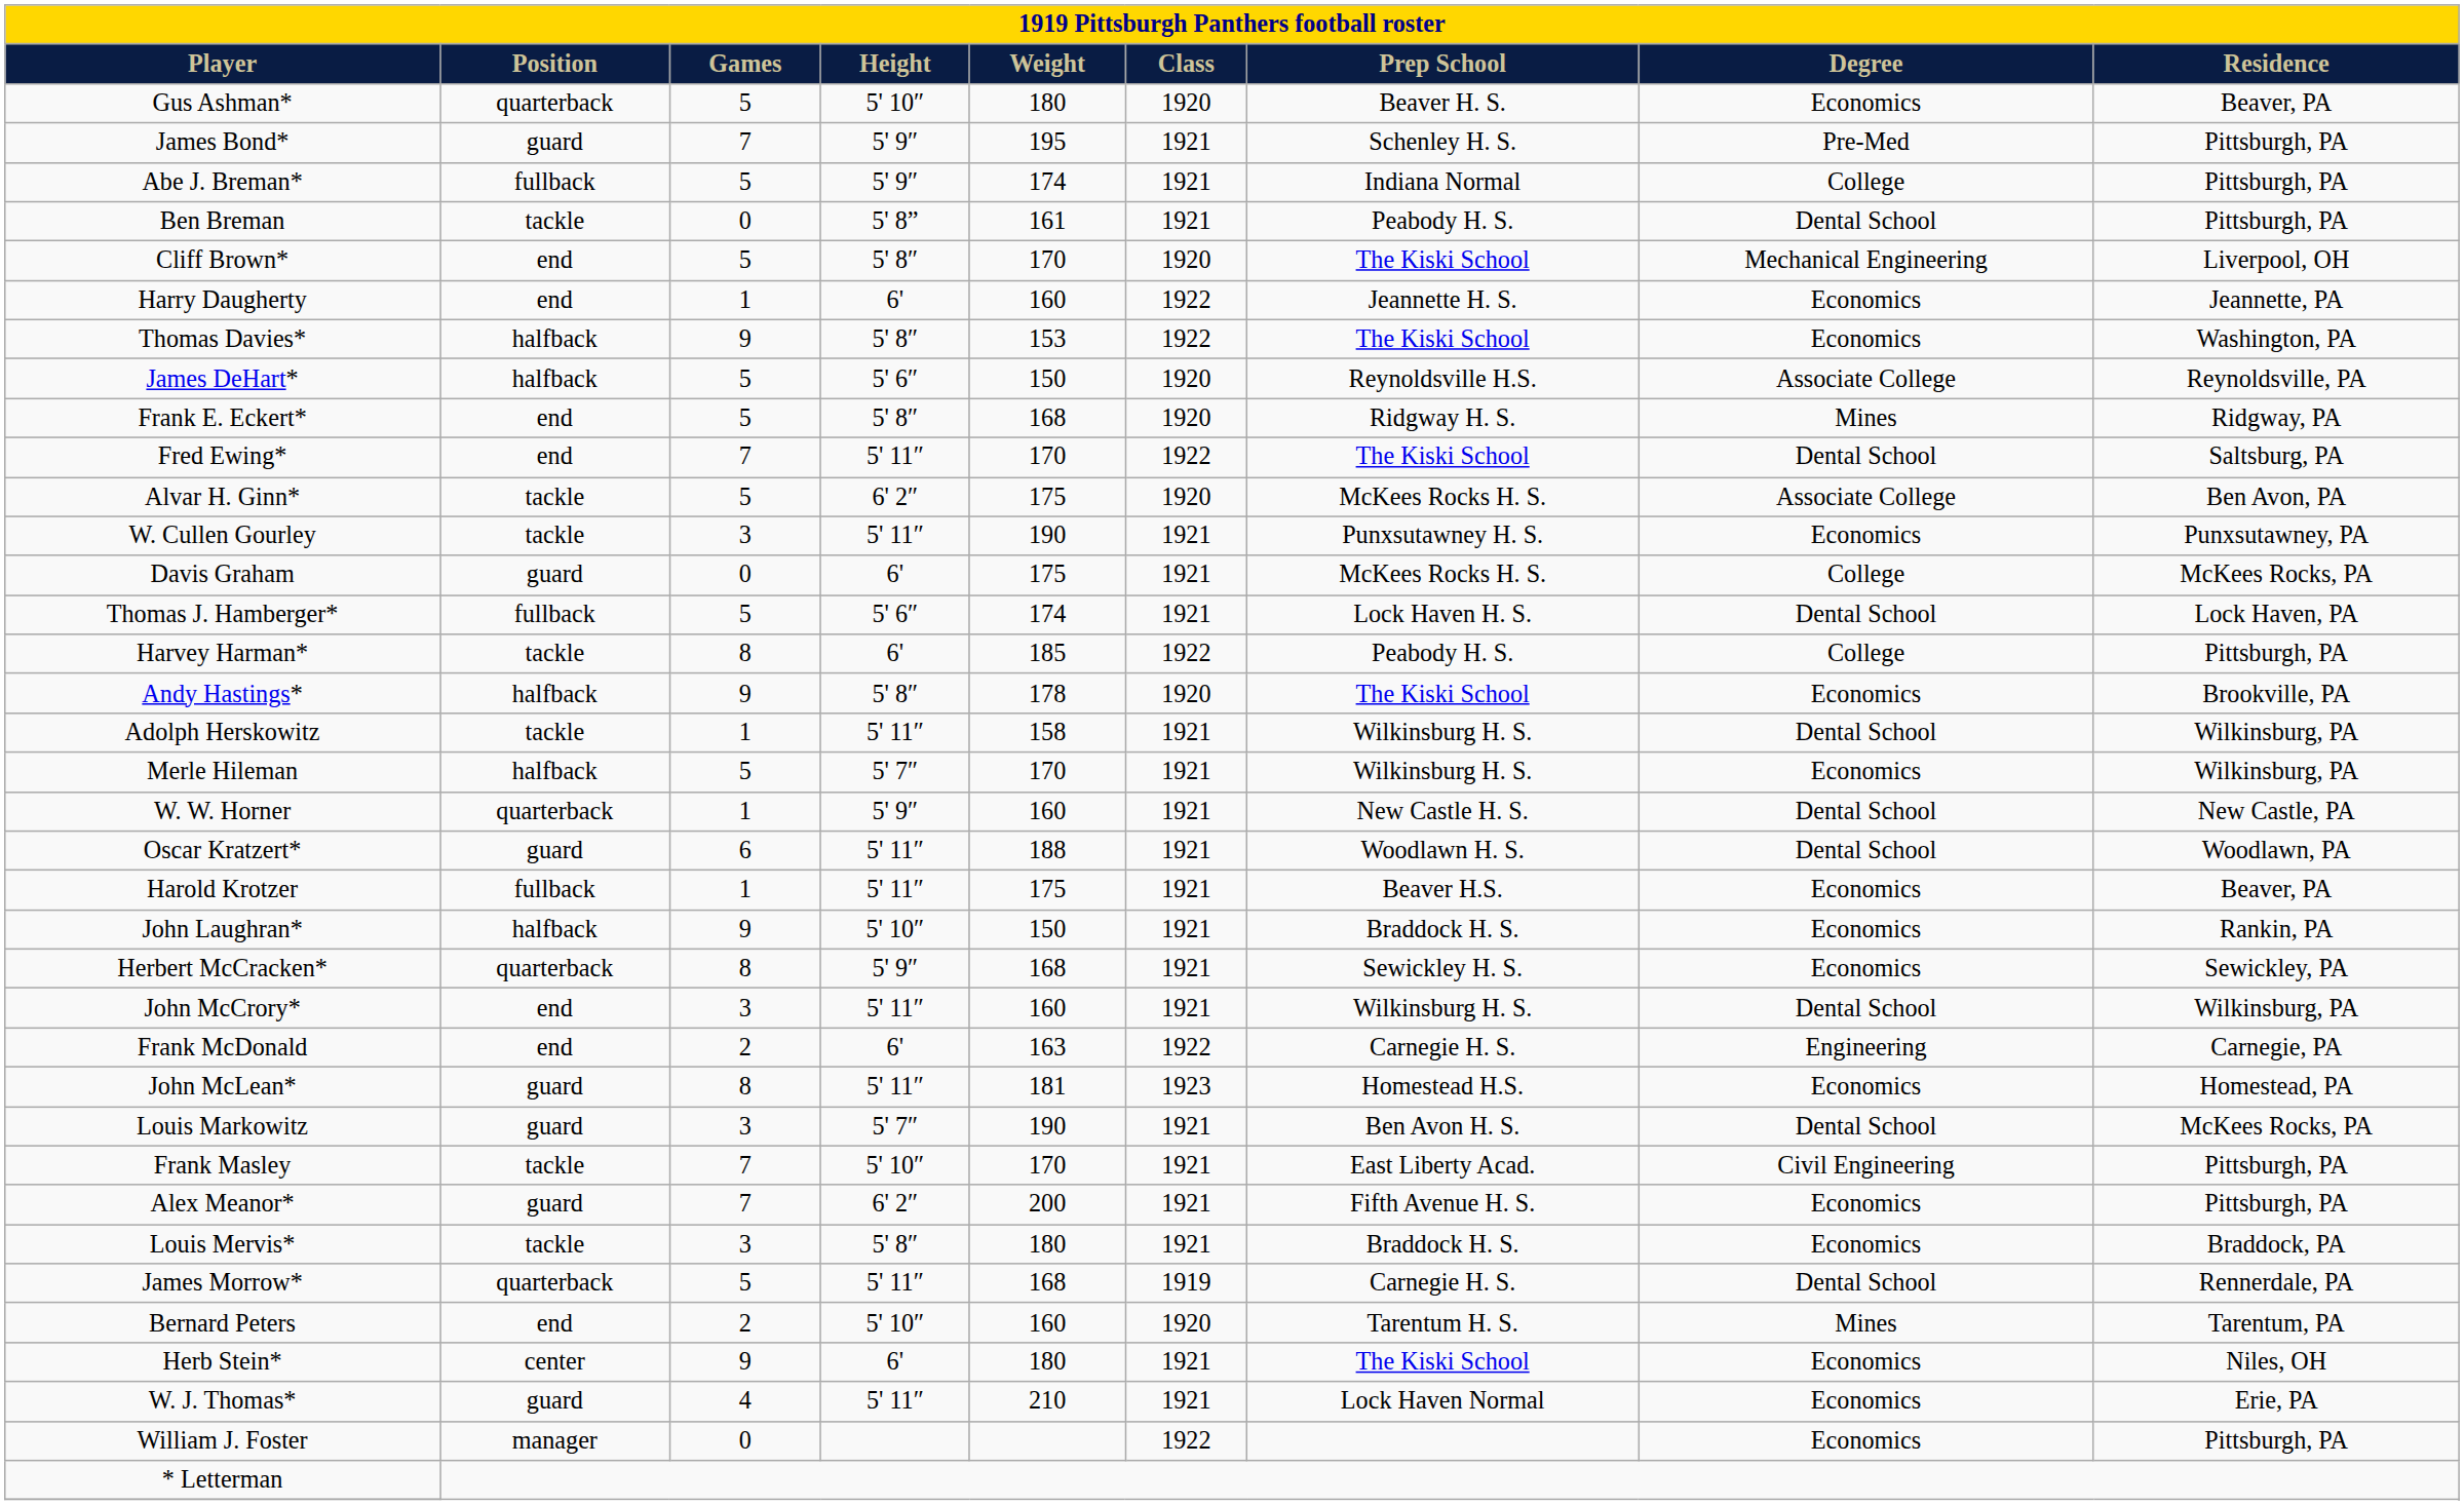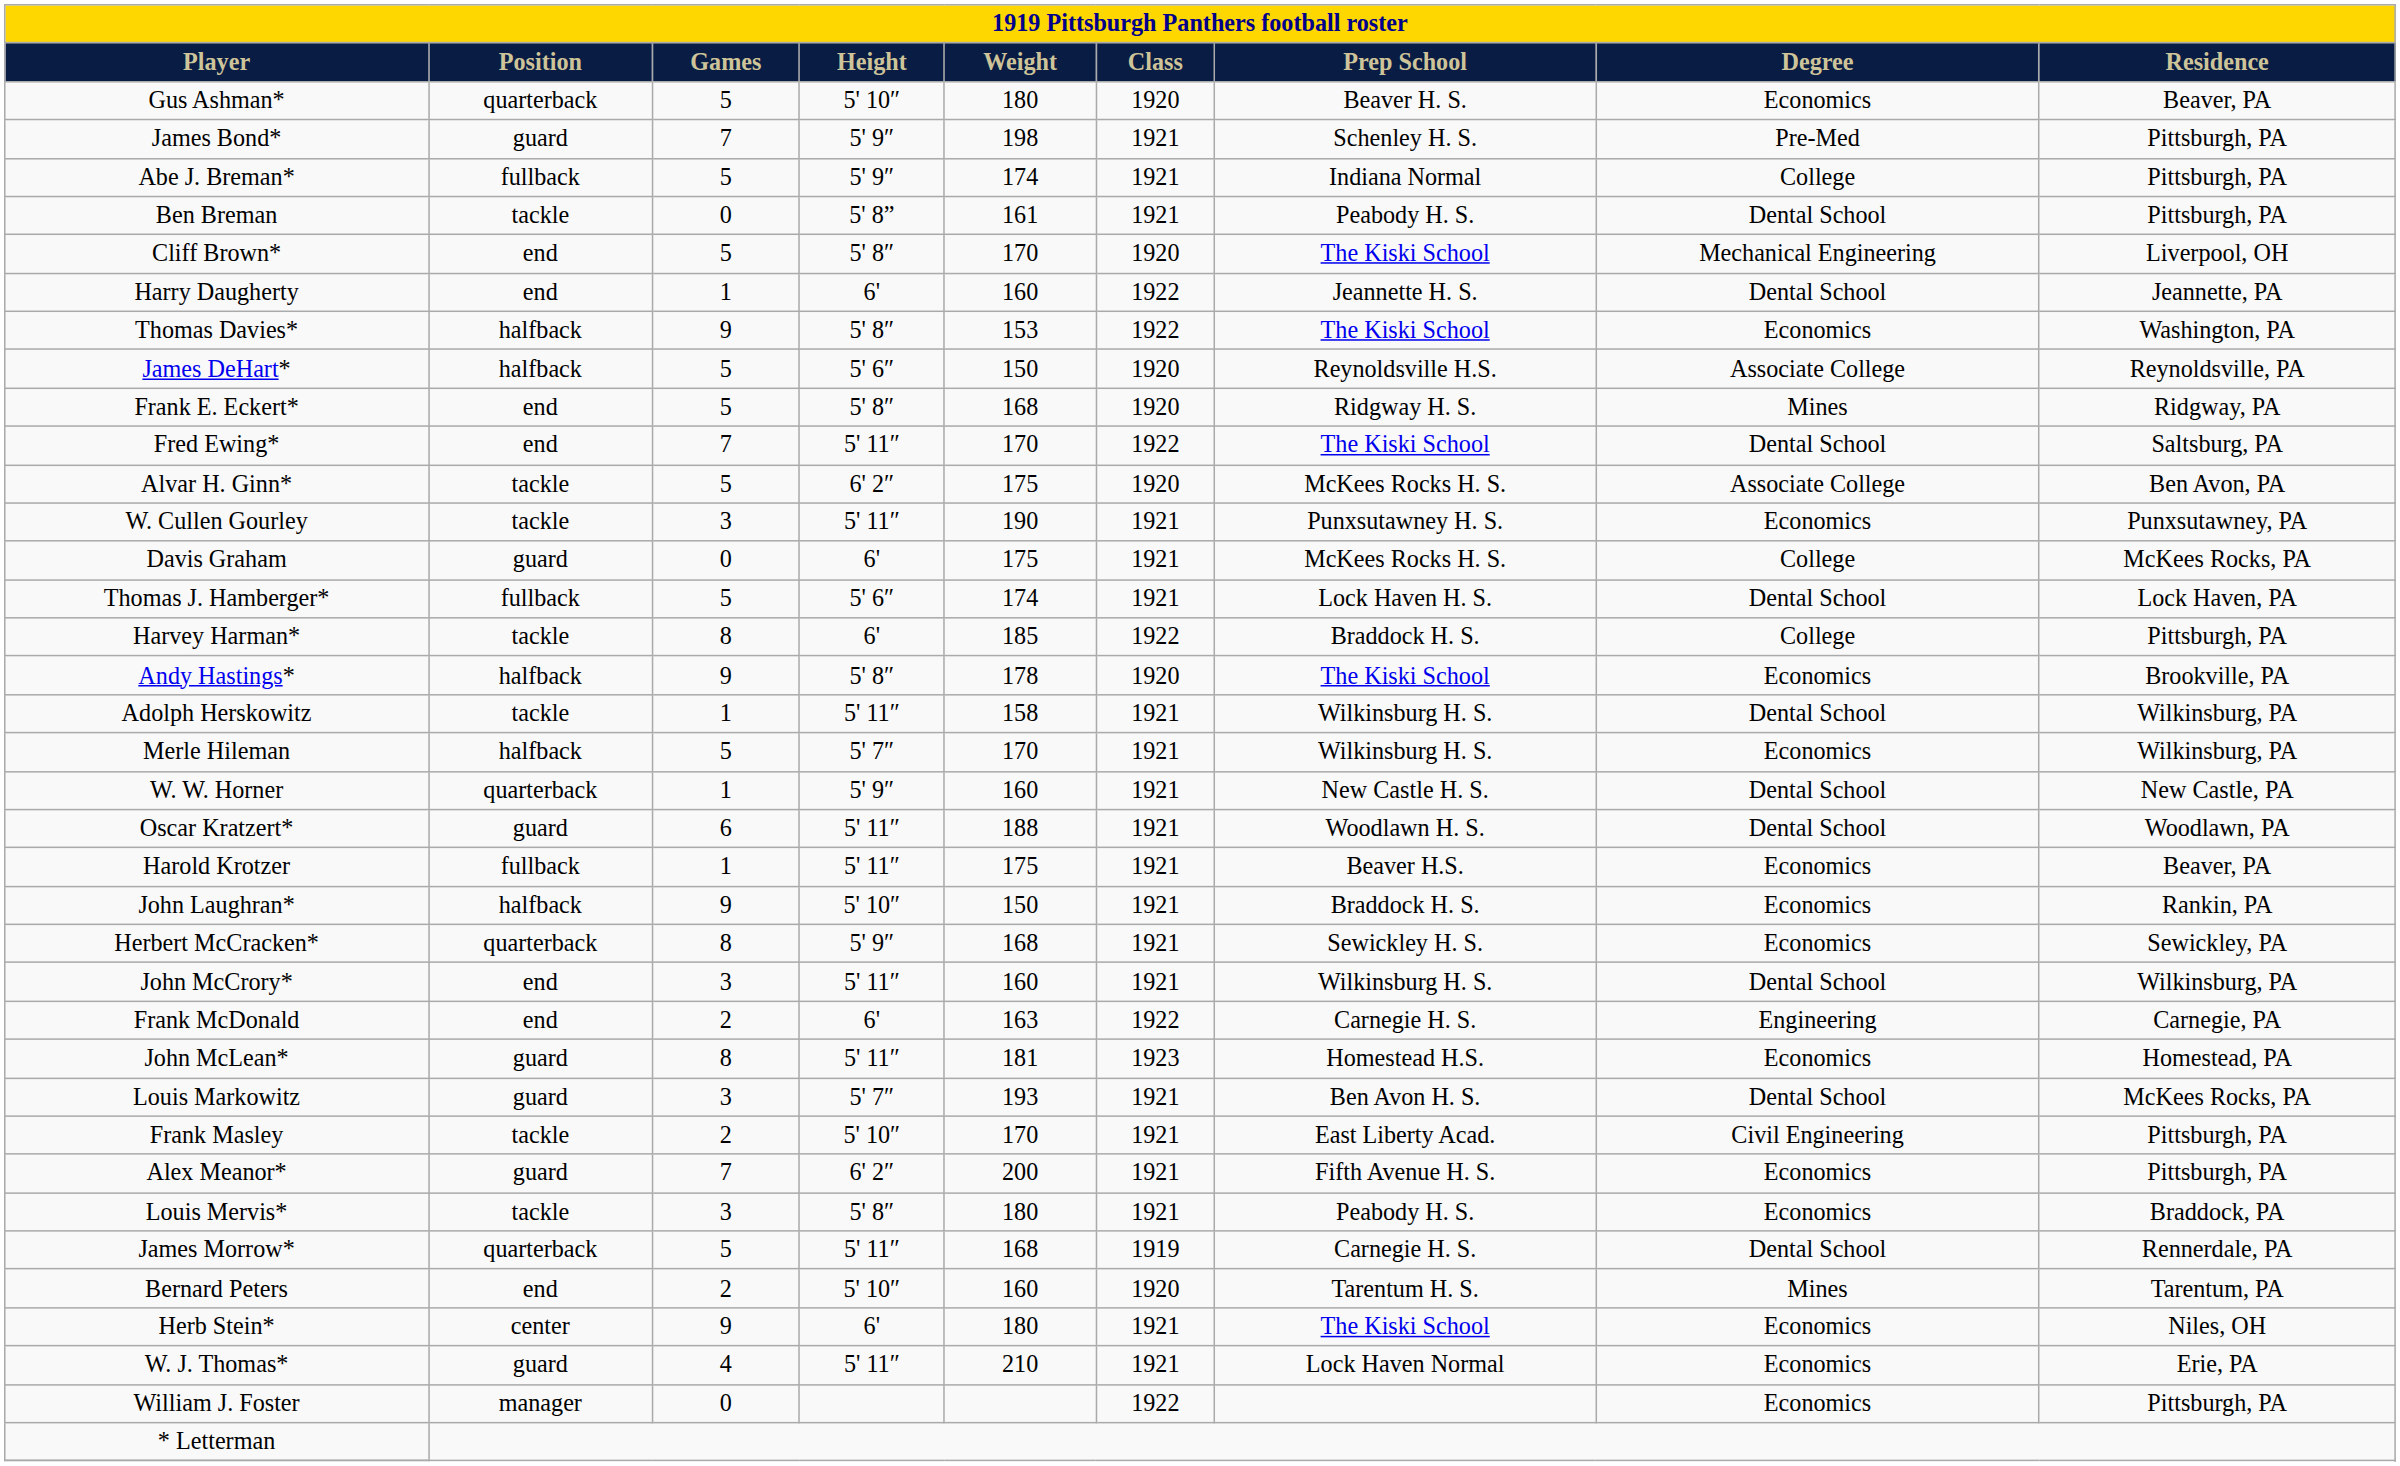James Bond* | Weight: 195 -> 198
Harry Daugherty | Degree: Economics -> Dental School
Harvey Harman* | Prep School: Peabody H. S. -> Braddock H. S.
Louis Markowitz | Weight: 190 -> 193
Frank Masley | Games: 7 -> 2
Louis Mervis* | Prep School: Braddock H. S. -> Peabody H. S.
